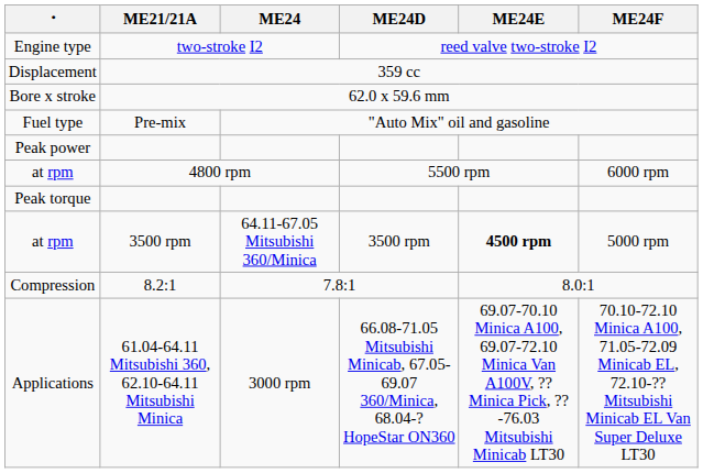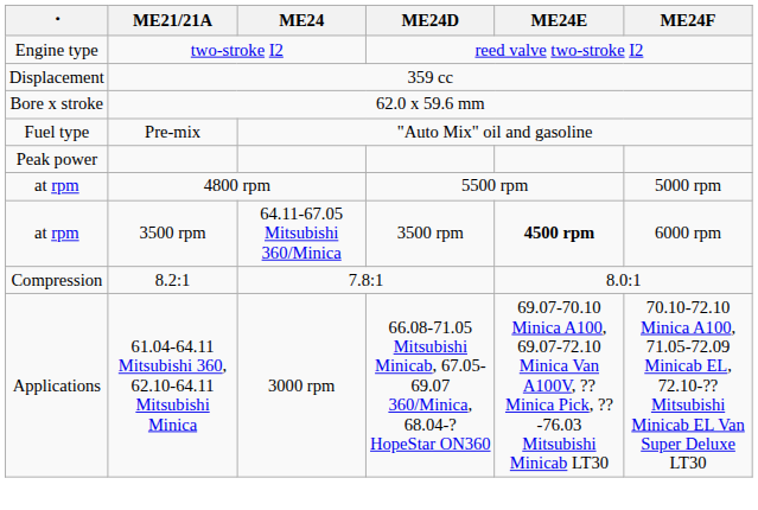at rpm / 4800 rpm | ME24F: 6000 rpm -> 5000 rpm
- row: Peak torque
at rpm / 3500 rpm | ME24F: 5000 rpm -> 6000 rpm
